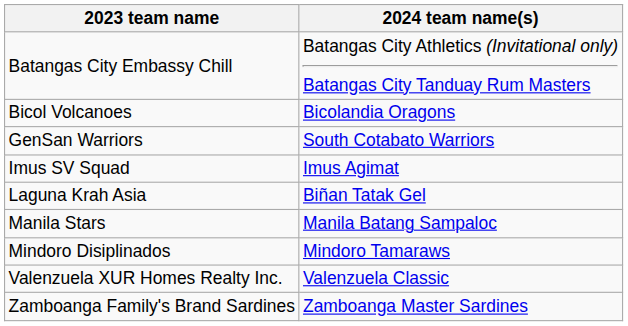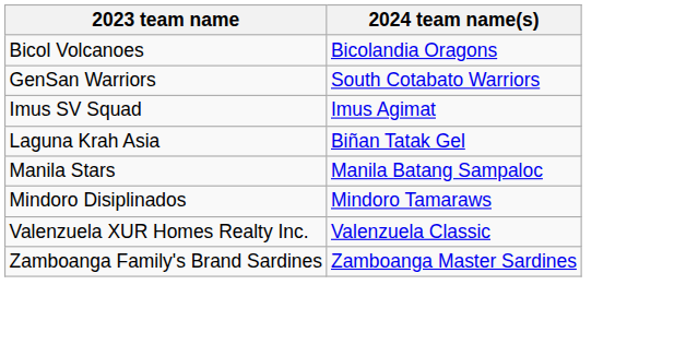- row: Batangas City Embassy Chill | Batangas City Athletics (Invitational only) Batangas City Tanduay Rum Masters
